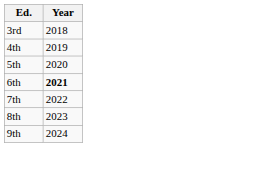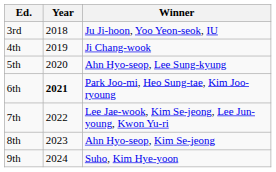+ column: Winner | Ju Ji-hoon, Yoo Yeon-seok, IU | Ji Chang-wook | Ahn Hyo-seop, Lee Sung-kyung | Park Joo-mi, Heo Sung-tae, Kim Joo-ryoung | Lee Jae-wook, Kim Se-jeong, Lee Jun-young, Kwon Yu-ri | Ahn Hyo-seop, Kim Se-jeong | Suho, Kim Hye-yoon
